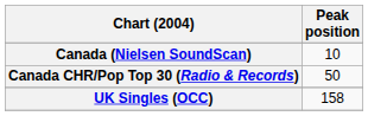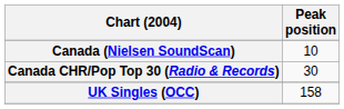Canada CHR/Pop Top 30 (Radio & Records) | Peak position: 50 -> 30
